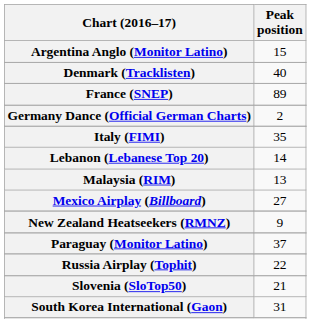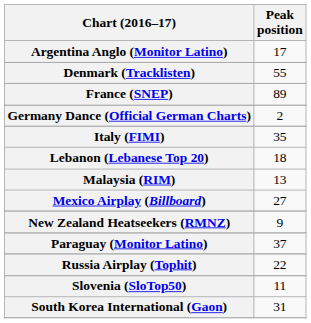Argentina Anglo (Monitor Latino) | Peak position: 15 -> 17
Denmark (Tracklisten) | Peak position: 40 -> 55
Lebanon (Lebanese Top 20) | Peak position: 14 -> 18
Slovenia (SloTop50) | Peak position: 21 -> 11
